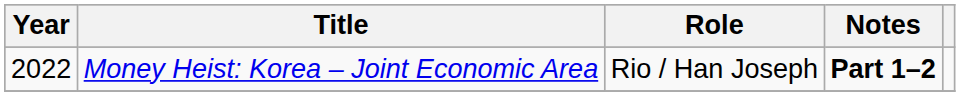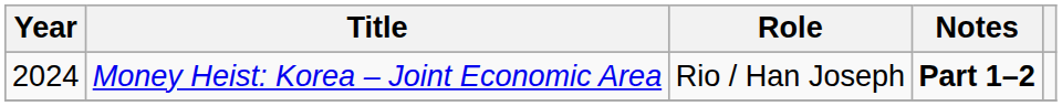Money Heist: Korea – Joint Economic Area | Year: 2022 -> 2024
